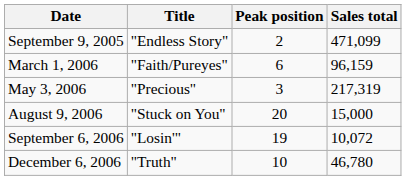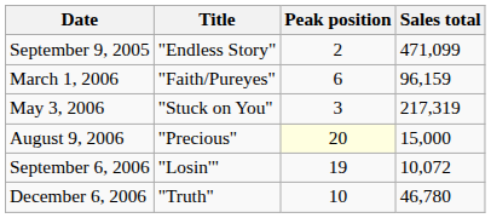May 3, 2006 | Title: "Precious" -> "Stuck on You"
August 9, 2006 | Title: "Stuck on You" -> "Precious"
August 9, 2006 | Peak position: no background -> lightyellow background
